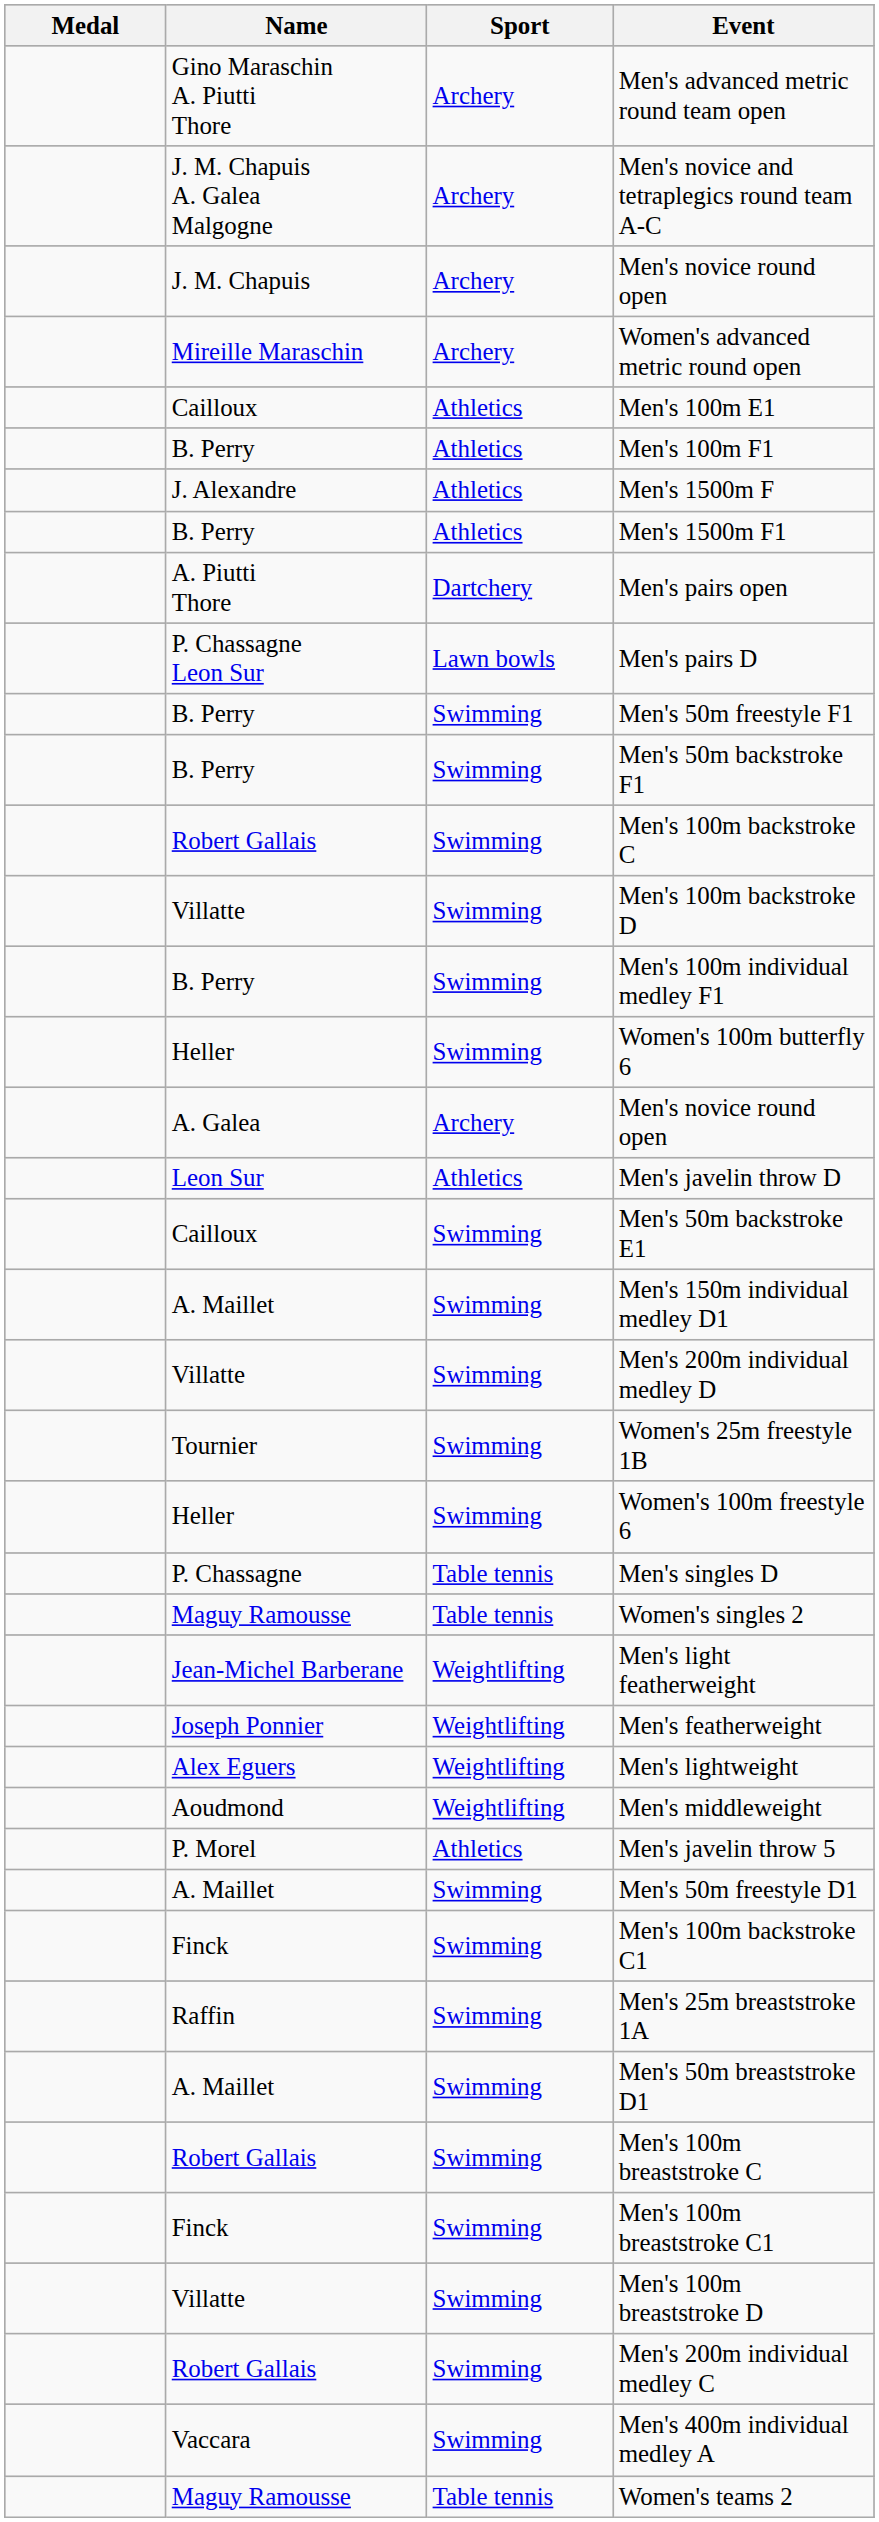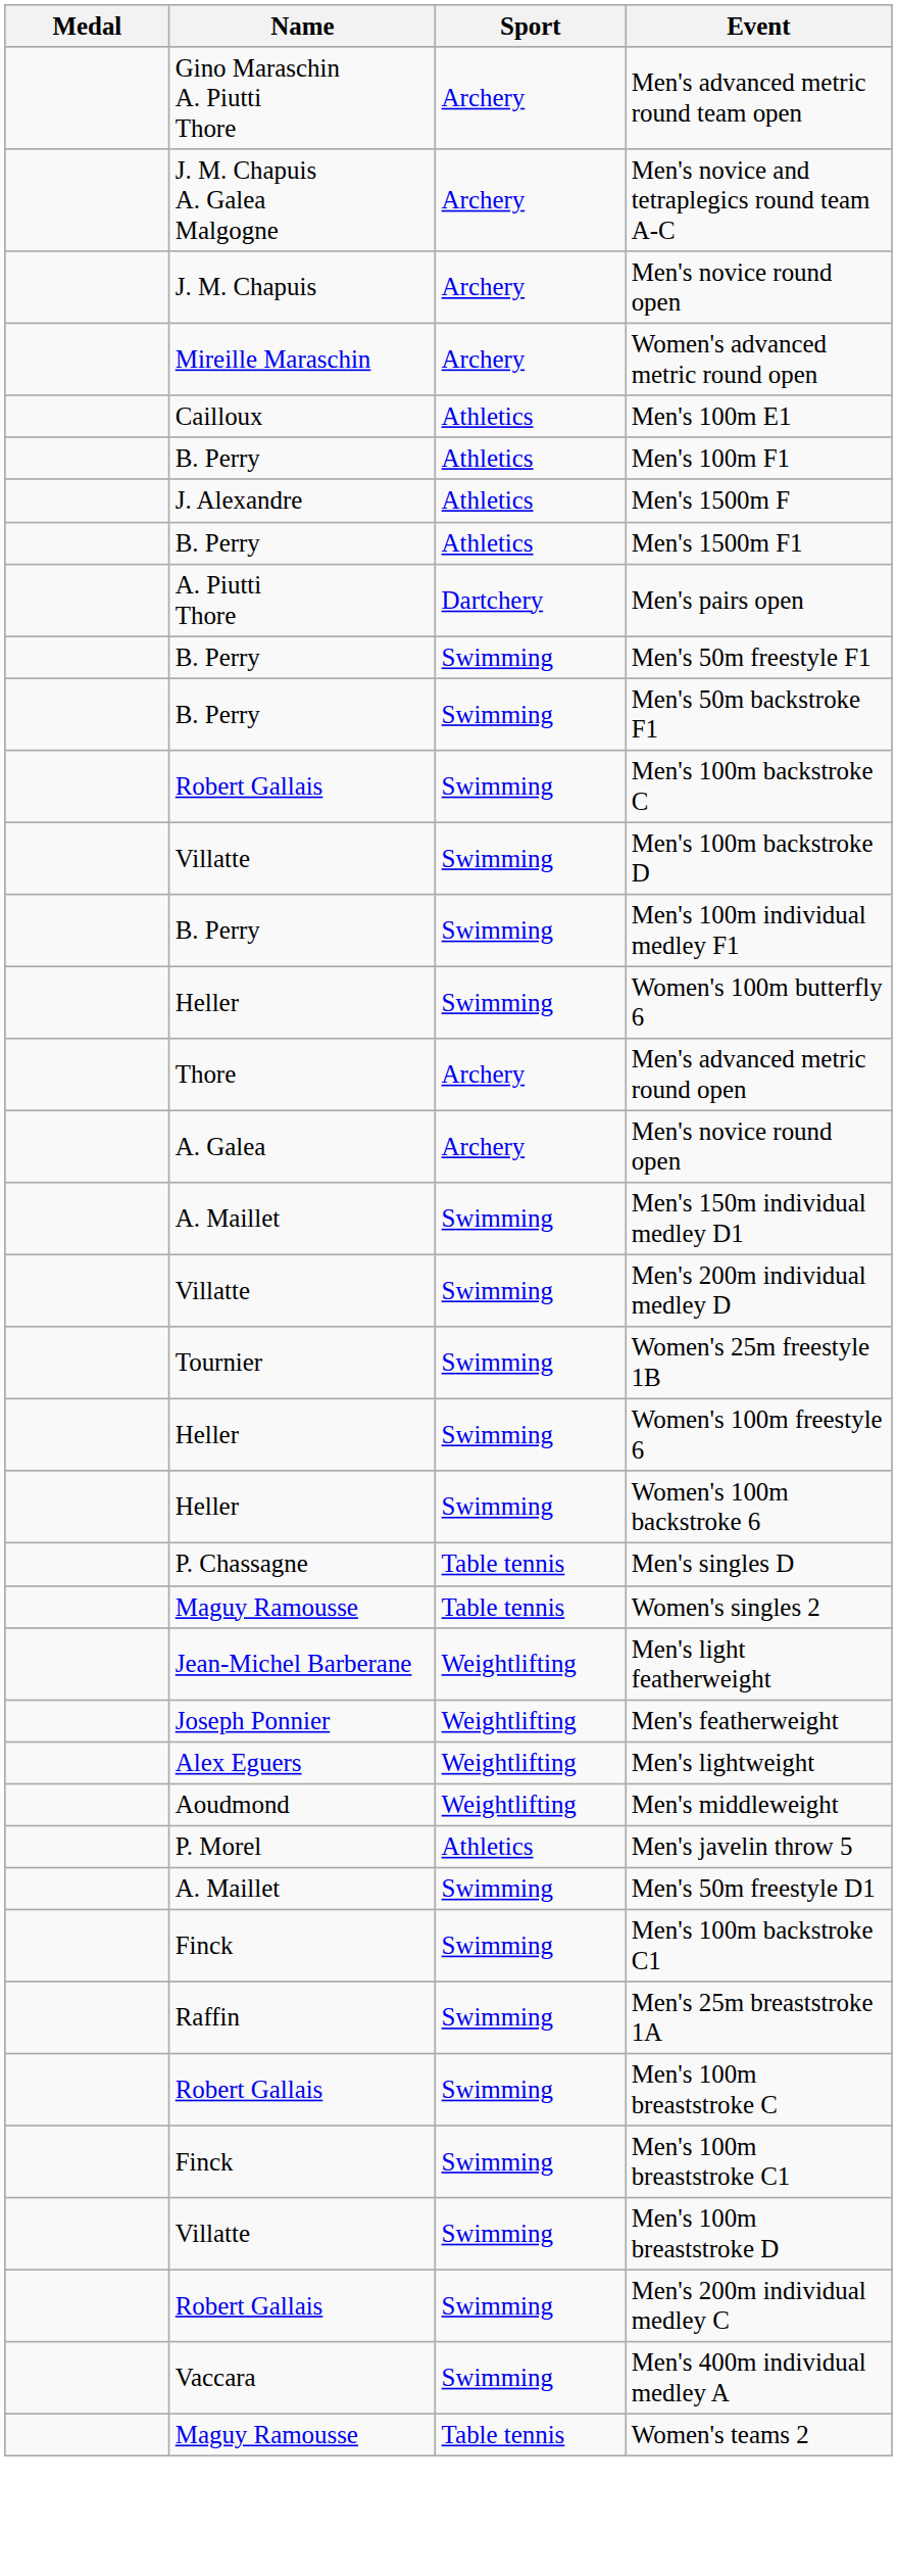- row: P. Chassagne Leon Sur | Lawn bowls | Men's pairs D
+ row: Thore | Archery | Men's advanced metric round open
- row: Leon Sur | Athletics | Men's javelin throw D
- row: Cailloux | Swimming | Men's 50m backstroke E1
+ row: Heller | Swimming | Women's 100m backstroke 6
- row: A. Maillet | Swimming | Men's 50m breaststroke D1
